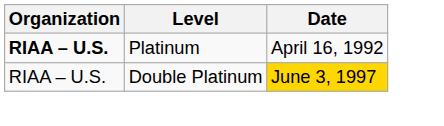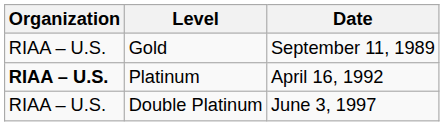+ row: RIAA – U.S. | Gold | September 11, 1989
Double Platinum | Date: gold background -> no background
